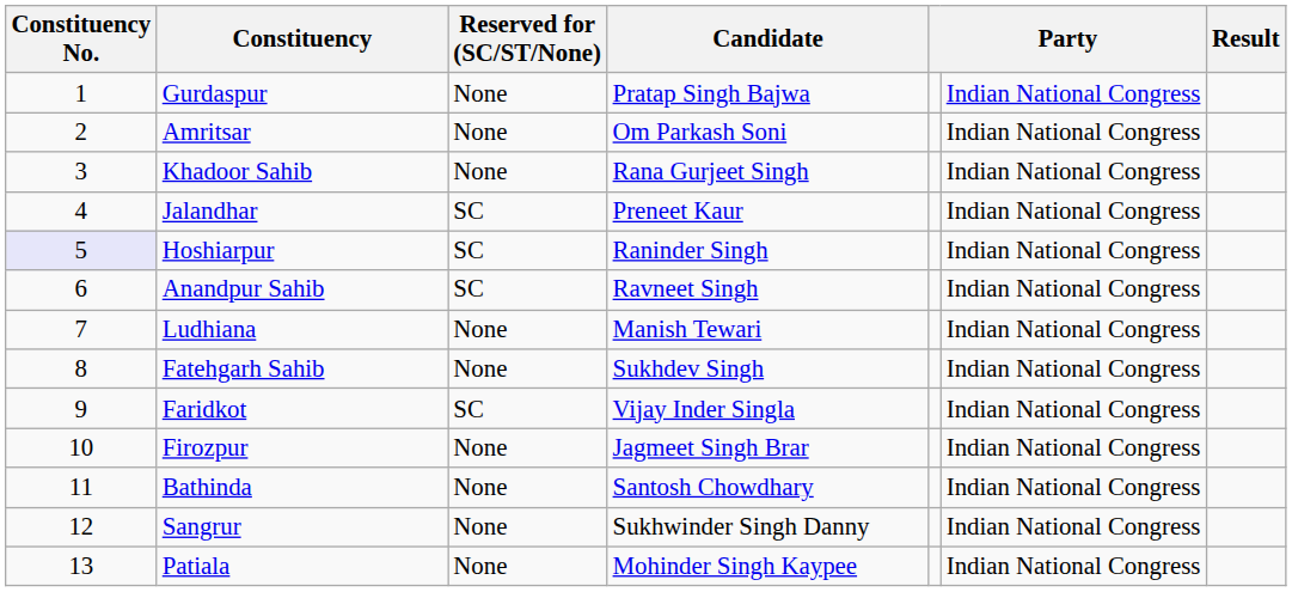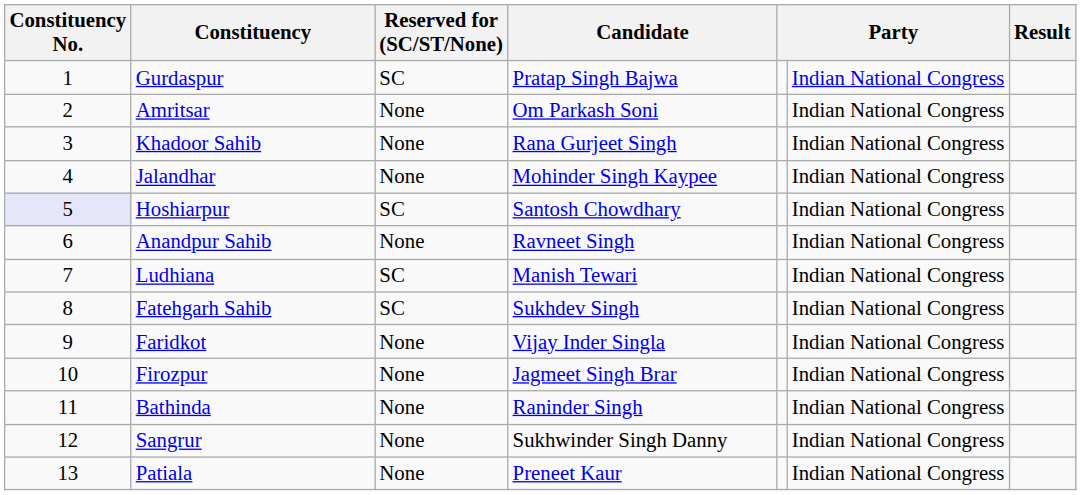Gurdaspur | Reserved for (SC/ST/None): None -> SC
Jalandhar | Reserved for (SC/ST/None): SC -> None
Jalandhar | Candidate: Preneet Kaur -> Mohinder Singh Kaypee
Hoshiarpur | Candidate: Raninder Singh -> Santosh Chowdhary
Anandpur Sahib | Reserved for (SC/ST/None): SC -> None
Ludhiana | Reserved for (SC/ST/None): None -> SC
Fatehgarh Sahib | Reserved for (SC/ST/None): None -> SC
Faridkot | Reserved for (SC/ST/None): SC -> None
Bathinda | Candidate: Santosh Chowdhary -> Raninder Singh
Patiala | Candidate: Mohinder Singh Kaypee -> Preneet Kaur
